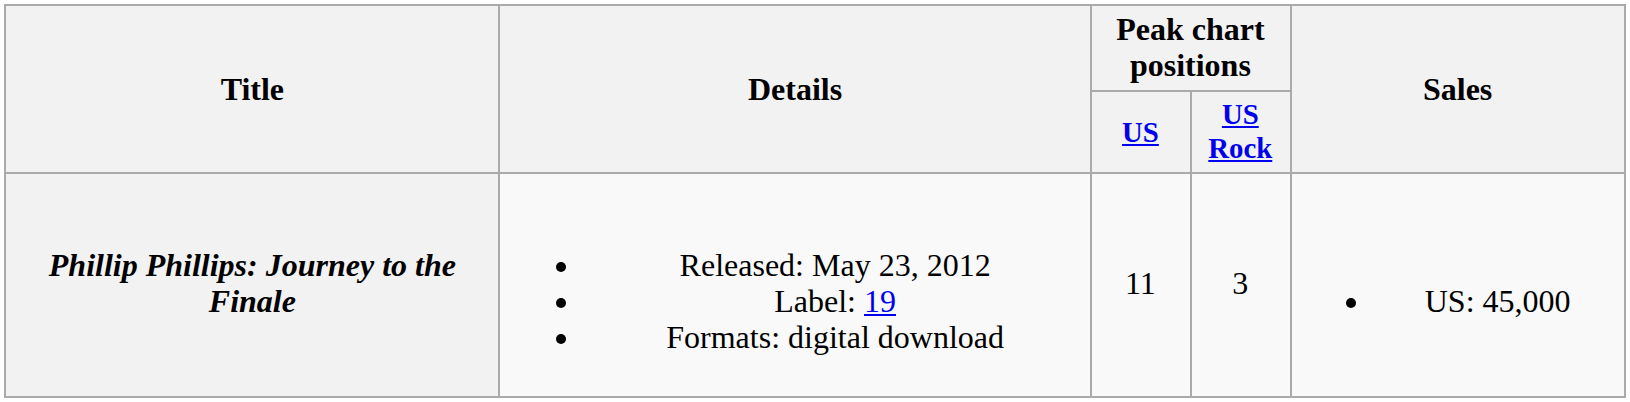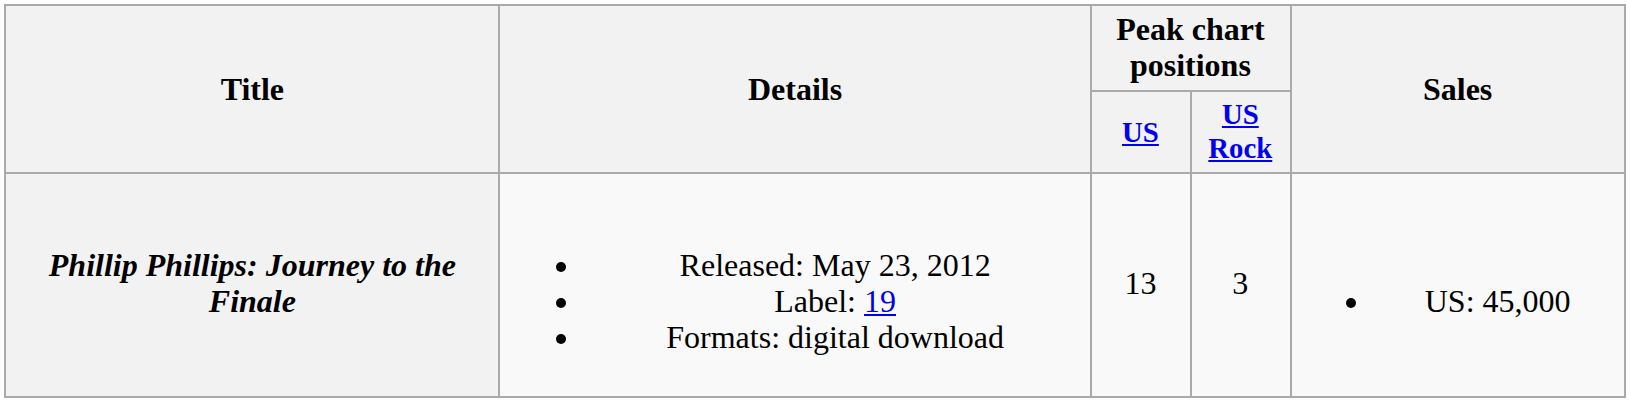Phillip Phillips: Journey to the Finale | Peak chart positions / US: 11 -> 13
